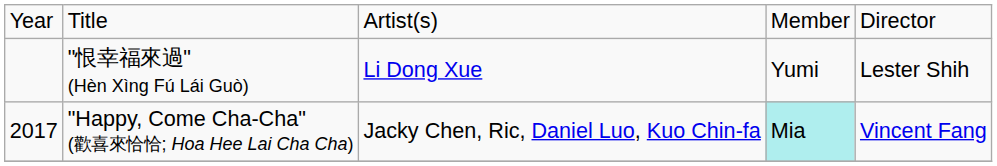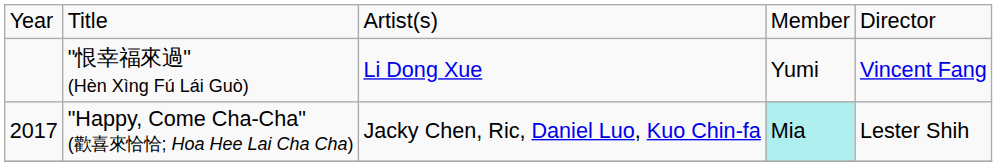"恨幸福來過" (Hèn Xìng Fú Lái Guò) | column 5: Lester Shih -> Vincent Fang
"Happy, Come Cha-Cha" (歡喜來恰恰; Hoa Hee Lai Cha Cha) | column 5: Vincent Fang -> Lester Shih
